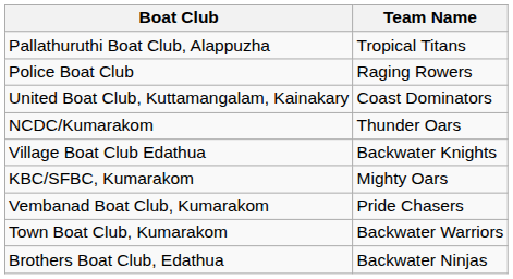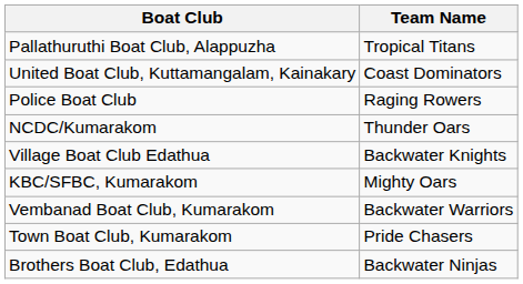rows swapped: Police Boat Club <-> United Boat Club, Kuttamangalam, Kainakary
Vembanad Boat Club, Kumarakom | Team Name: Pride Chasers -> Backwater Warriors
Town Boat Club, Kumarakom | Team Name: Backwater Warriors -> Pride Chasers
